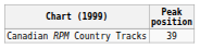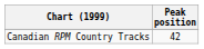Canadian RPM Country Tracks | Peak position: 39 -> 42
